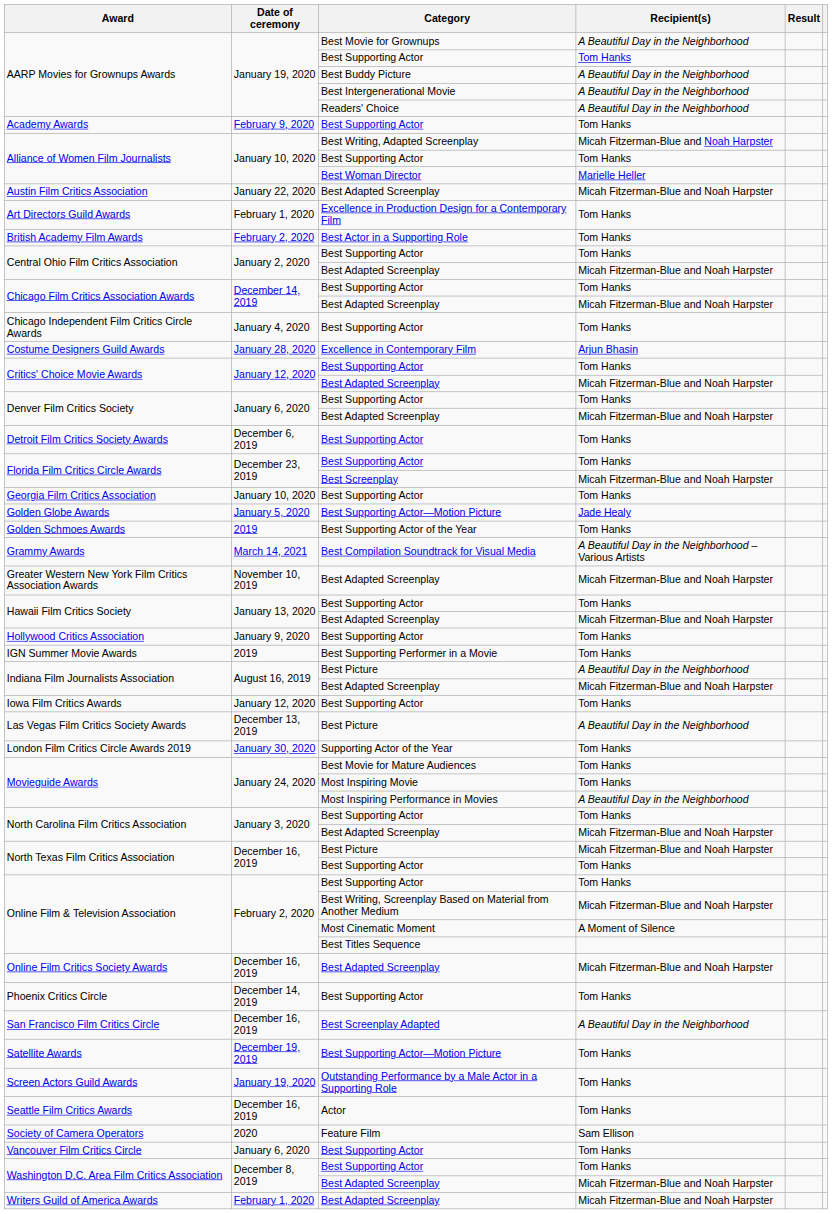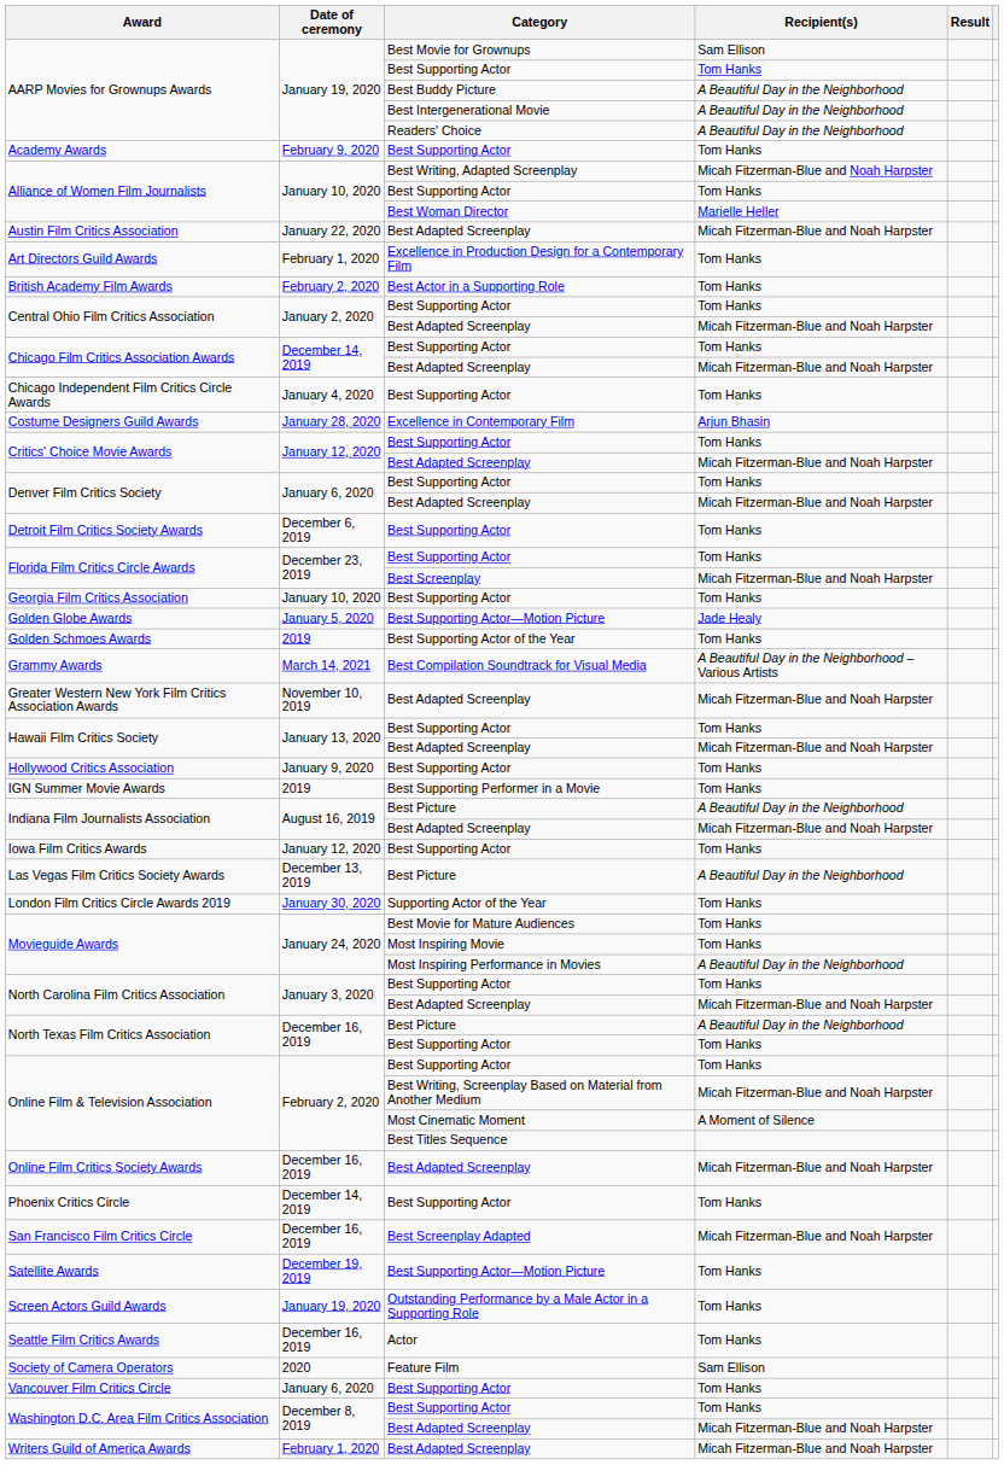AARP Movies for Grownups Awards / Best Movie for Grownups | Recipient(s): A Beautiful Day in the Neighborhood -> Sam Ellison
North Texas Film Critics Association / Best Picture | Recipient(s): Micah Fitzerman-Blue and Noah Harpster -> A Beautiful Day in the Neighborhood
San Francisco Film Critics Circle | Recipient(s): A Beautiful Day in the Neighborhood -> Micah Fitzerman-Blue and Noah Harpster
